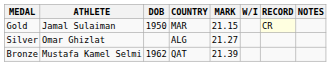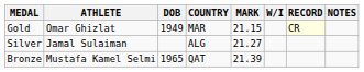Gold | ATHLETE: Jamal Sulaiman -> Omar Ghizlat
Gold | DOB: 1950 -> 1949
Silver | ATHLETE: Omar Ghizlat -> Jamal Sulaiman
Bronze | DOB: 1962 -> 1965
